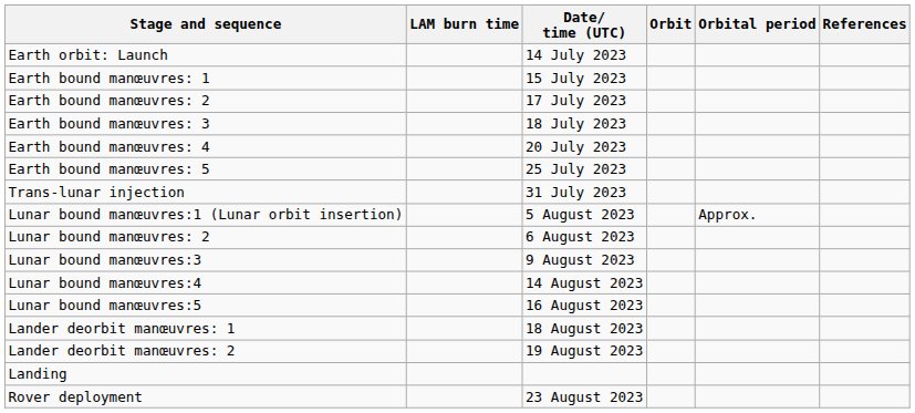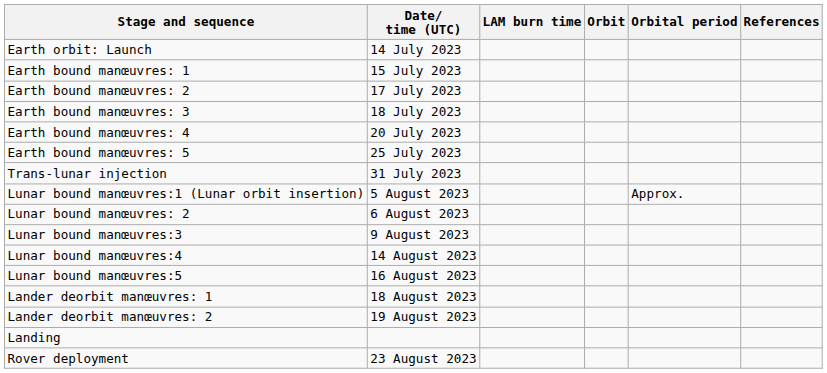columns swapped: Date/ time (UTC) <-> LAM burn time
